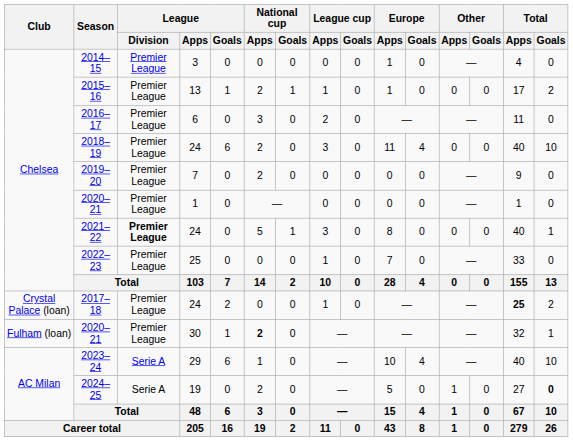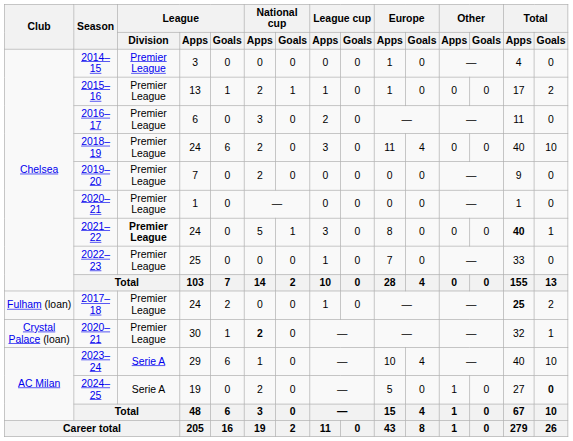2021–22 | Total / Apps: normal -> bold
2017–18 | Club: Crystal Palace (loan) -> Fulham (loan)
2020–21 / 30 | Club: Fulham (loan) -> Crystal Palace (loan)
